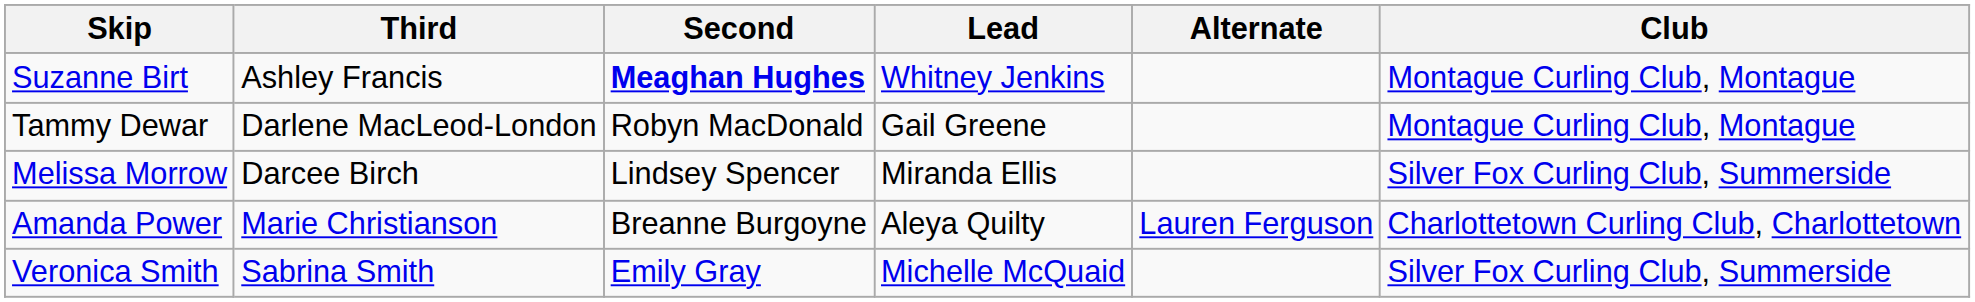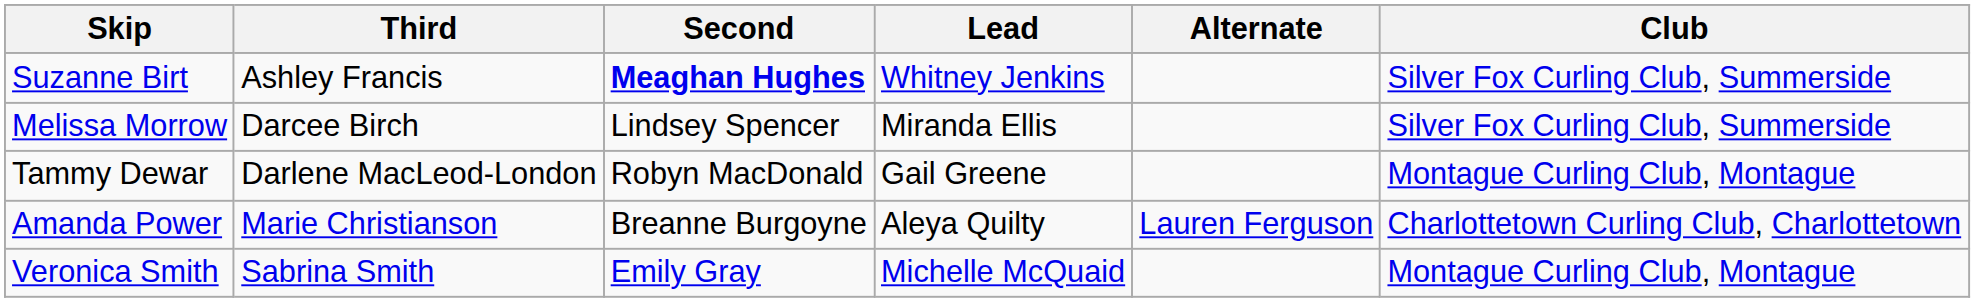Suzanne Birt | Club: Montague Curling Club, Montague -> Silver Fox Curling Club, Summerside
rows swapped: Tammy Dewar <-> Melissa Morrow
Veronica Smith | Club: Silver Fox Curling Club, Summerside -> Montague Curling Club, Montague
